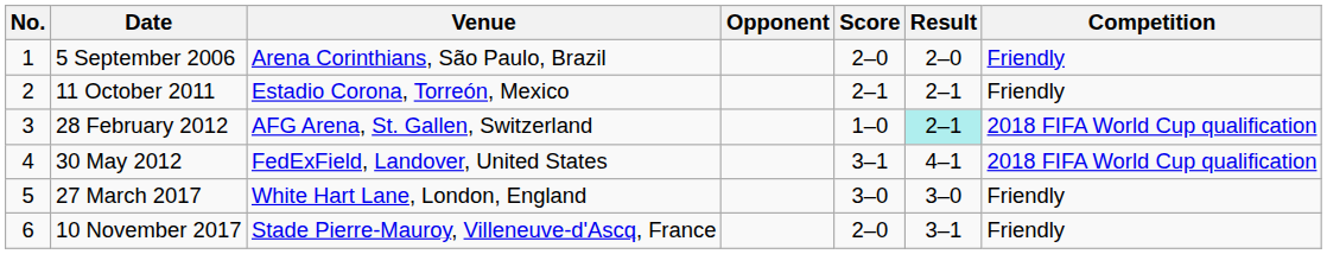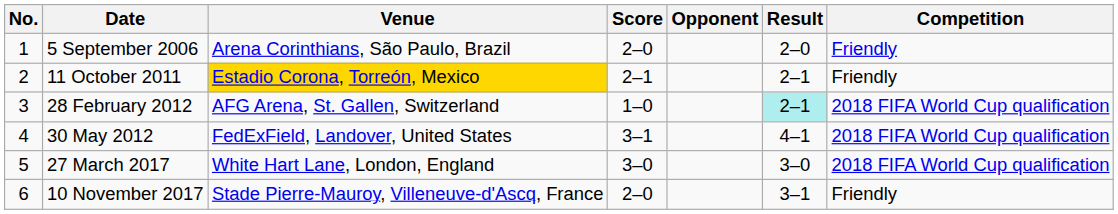columns swapped: Opponent <-> Score
11 October 2011 | Venue: no background -> gold background
27 March 2017 | Competition: Friendly -> 2018 FIFA World Cup qualification
